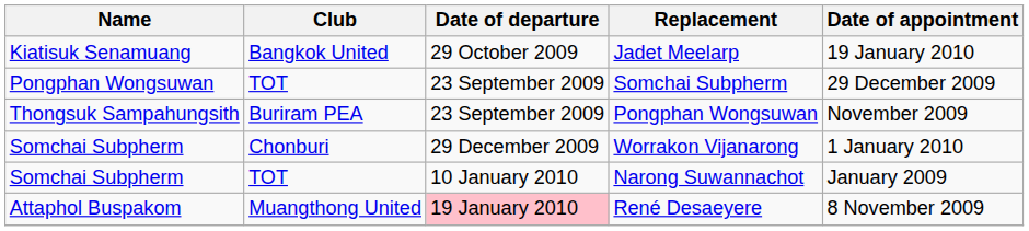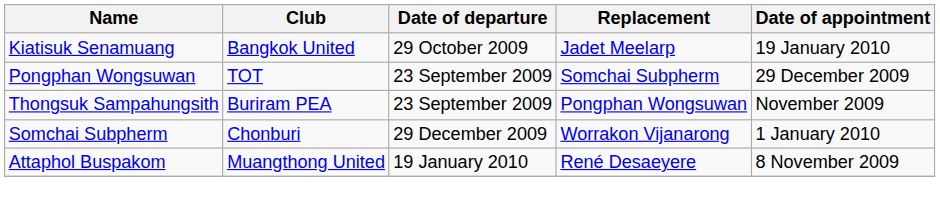- row: Somchai Subpherm | TOT | 10 January 2010 | Narong Suwannachot | January 2009
René Desaeyere | Date of departure: pink background -> no background
